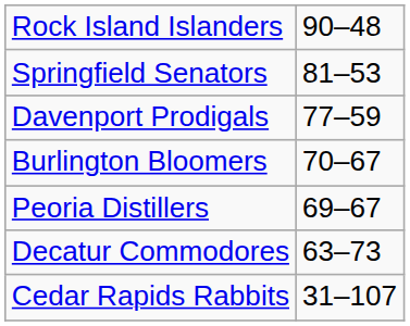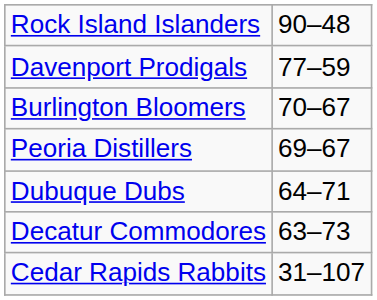- row: Springfield Senators | 81–53
+ row: Dubuque Dubs | 64–71
